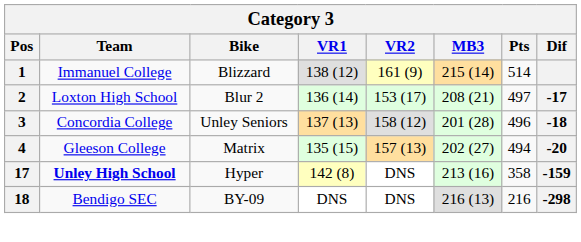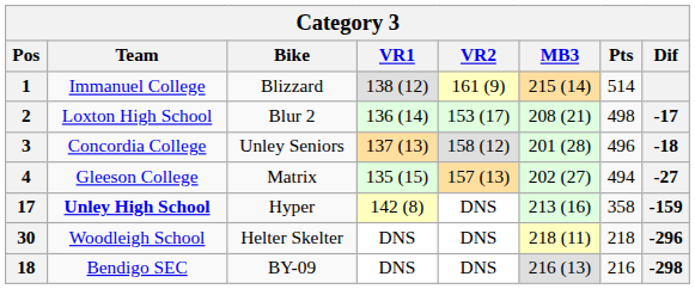2 | Pts: 497 -> 498
4 | Dif: -20 -> -27
+ row: 30 | Woodleigh School | Helter Skelter | DNS | DNS | 218 (11) | 218 | -296
